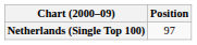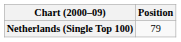Netherlands (Single Top 100) | Position: 97 -> 79
